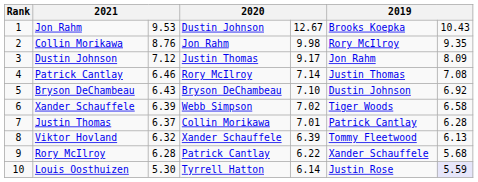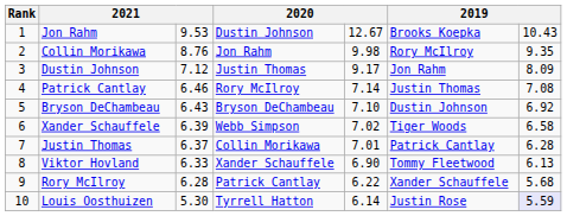Viktor Hovland | column 3: 6.32 -> 6.33
Viktor Hovland | column 5: 6.39 -> 6.90
